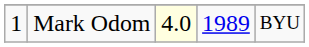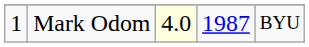Mark Odom | column 4: 1989 -> 1987
